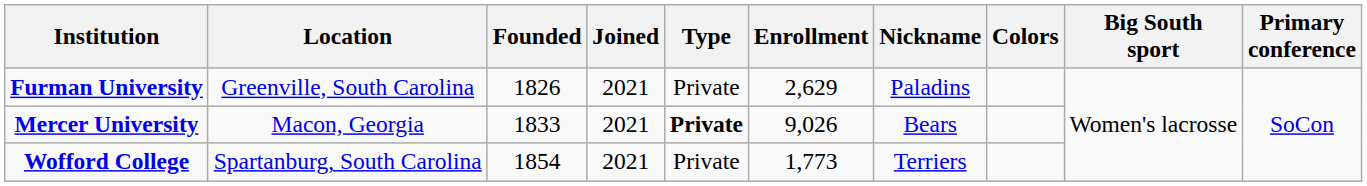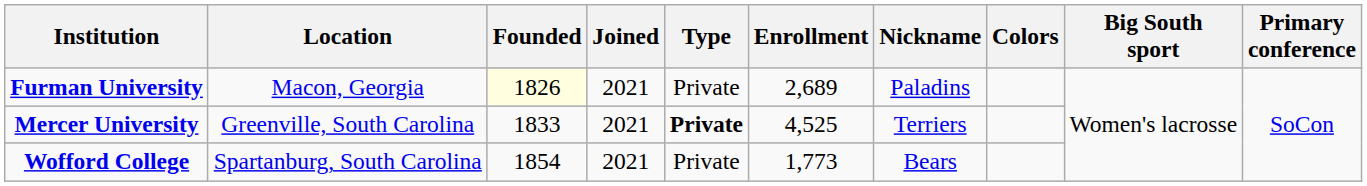Furman University | Location: Greenville, South Carolina -> Macon, Georgia
Furman University | Founded: no background -> lightyellow background
Furman University | Enrollment: 2,629 -> 2,689
Mercer University | Location: Macon, Georgia -> Greenville, South Carolina
Mercer University | Enrollment: 9,026 -> 4,525
Mercer University | Nickname: Bears -> Terriers
Wofford College | Nickname: Terriers -> Bears
